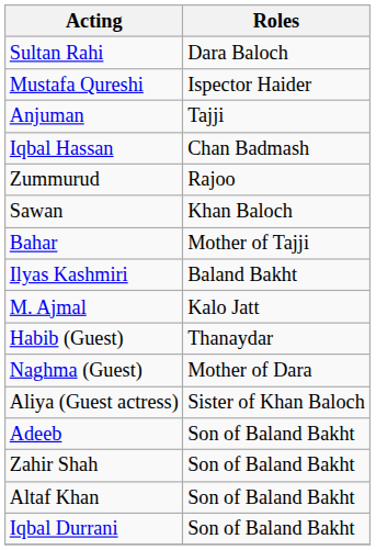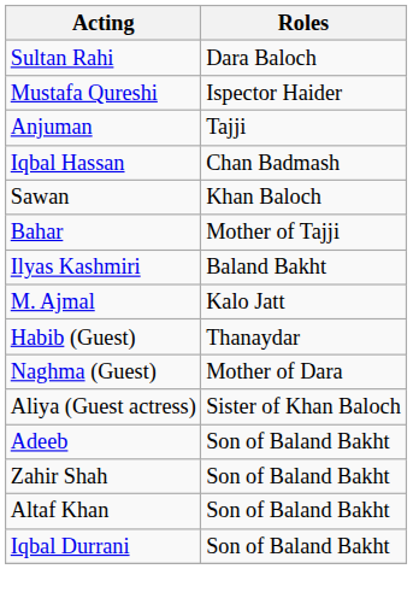- row: Zummurud | Rajoo
